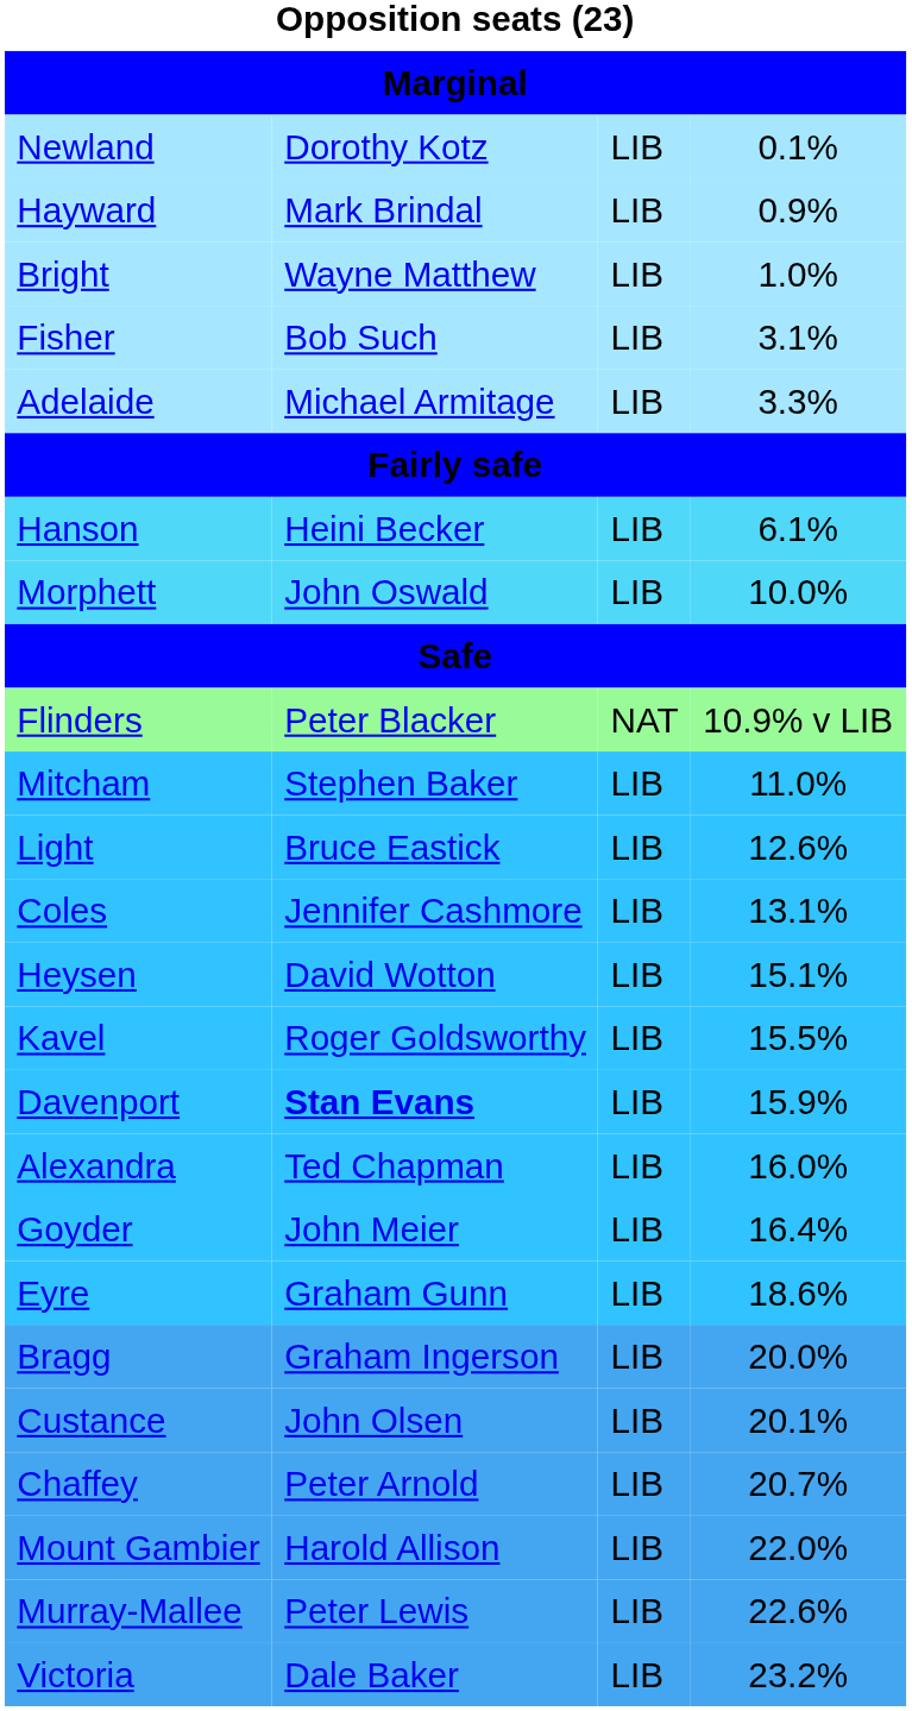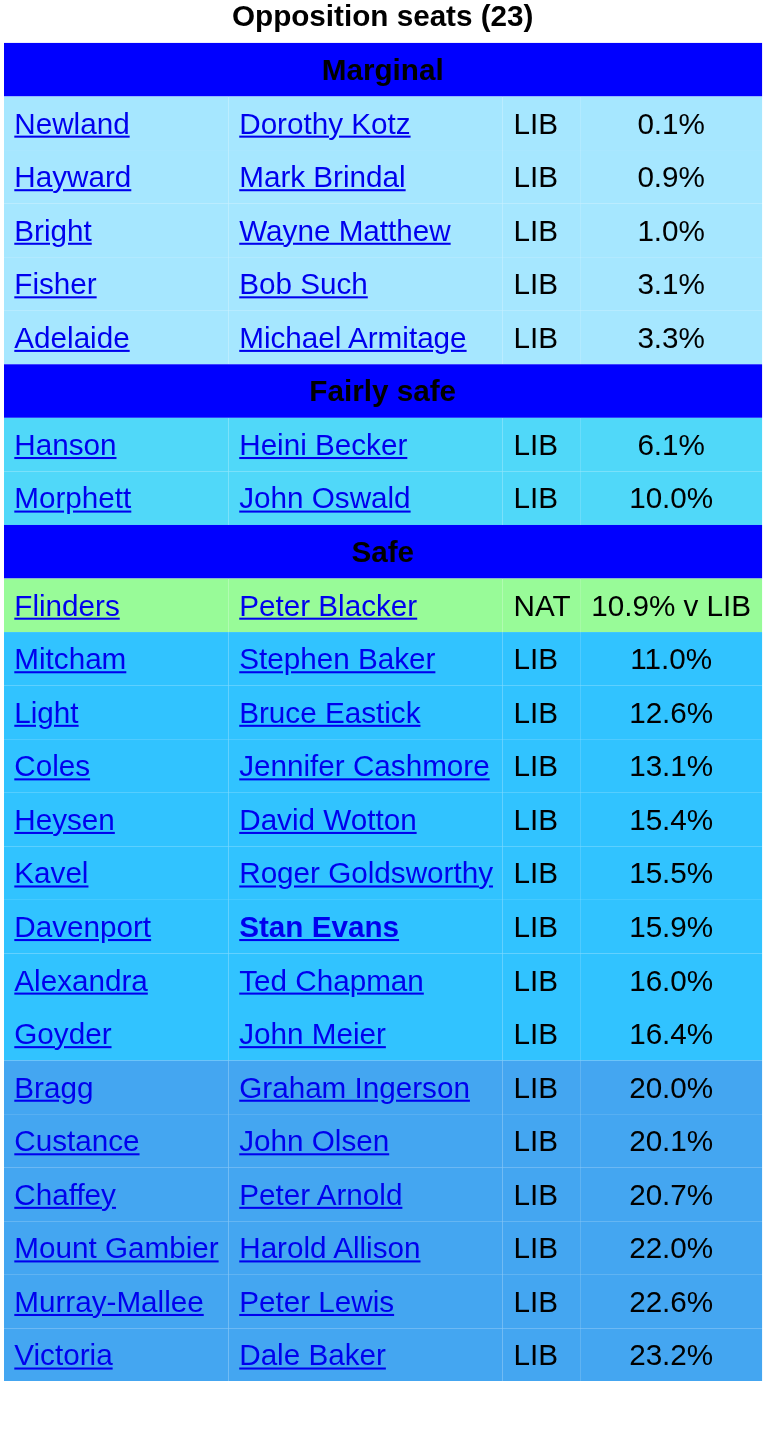Heysen | column 4: 15.1% -> 15.4%
- row: Eyre | Graham Gunn | LIB | 18.6%
